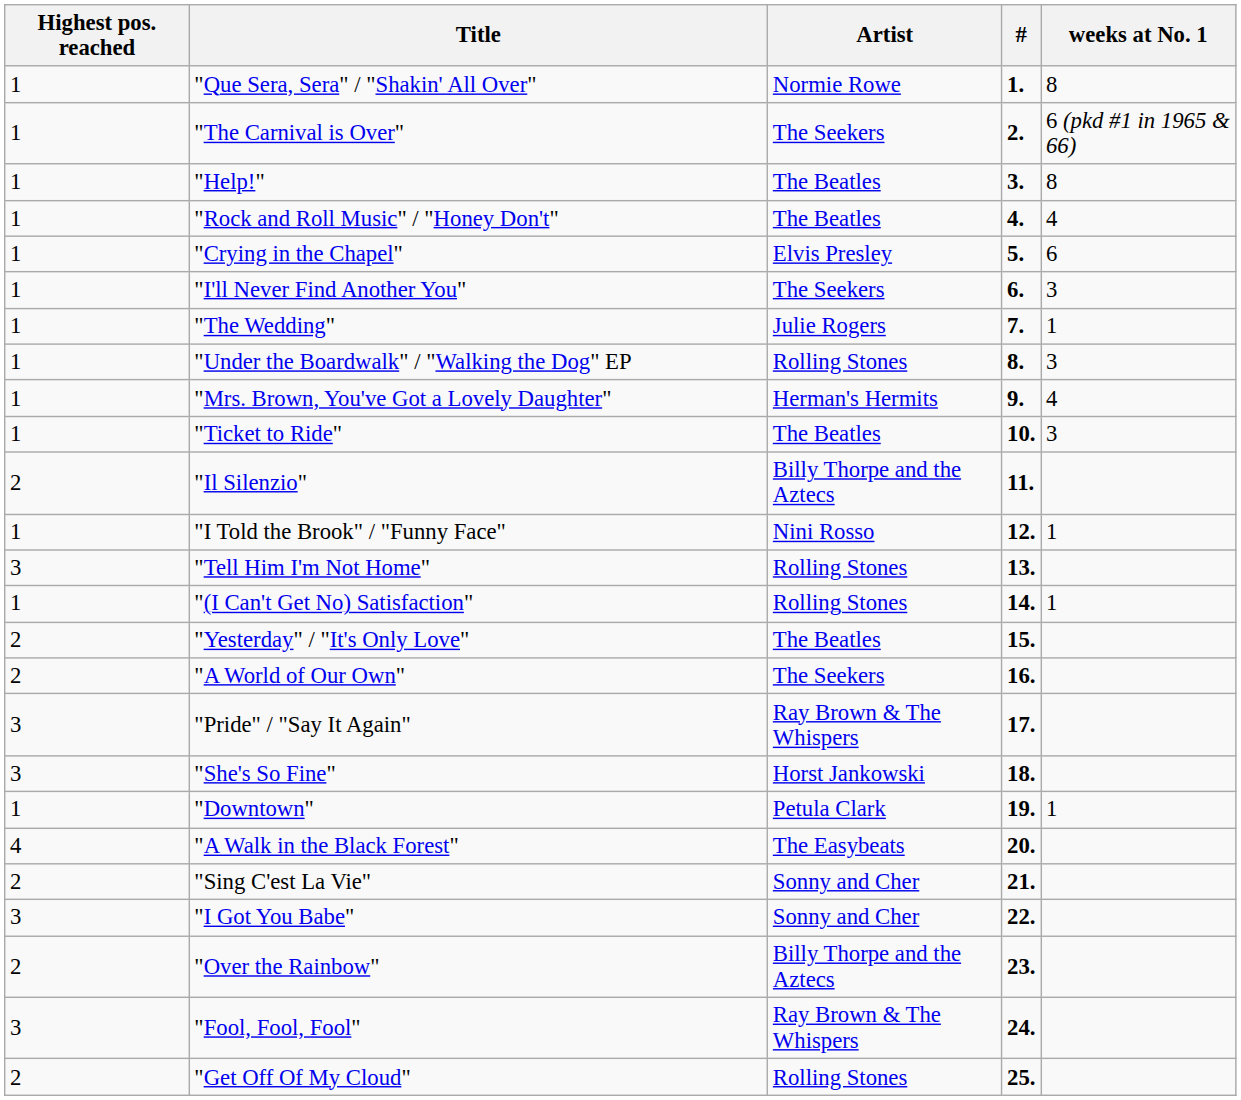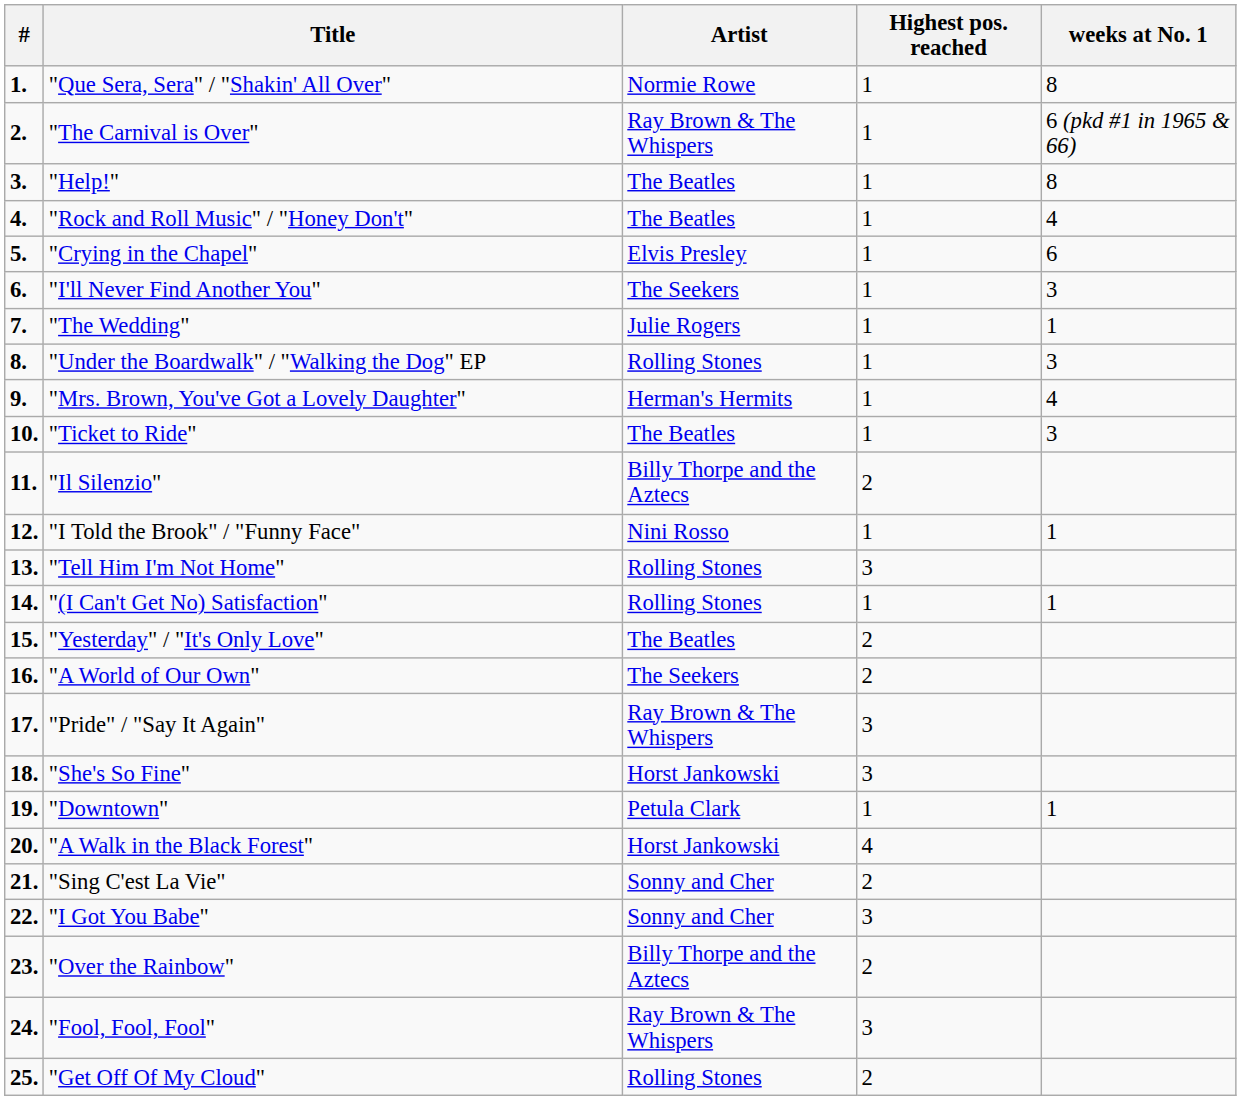columns swapped: # <-> Highest pos. reached
"The Carnival is Over" | Artist: The Seekers -> Ray Brown & The Whispers
"A Walk in the Black Forest" | Artist: The Easybeats -> Horst Jankowski
